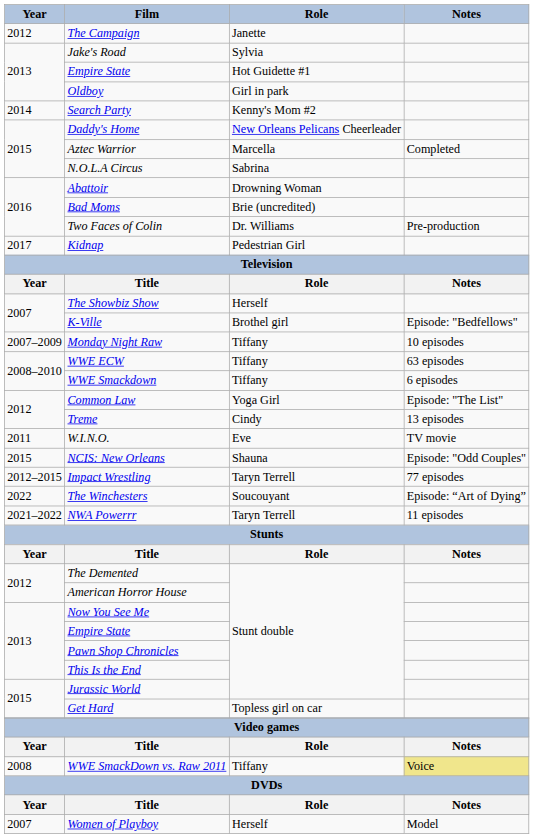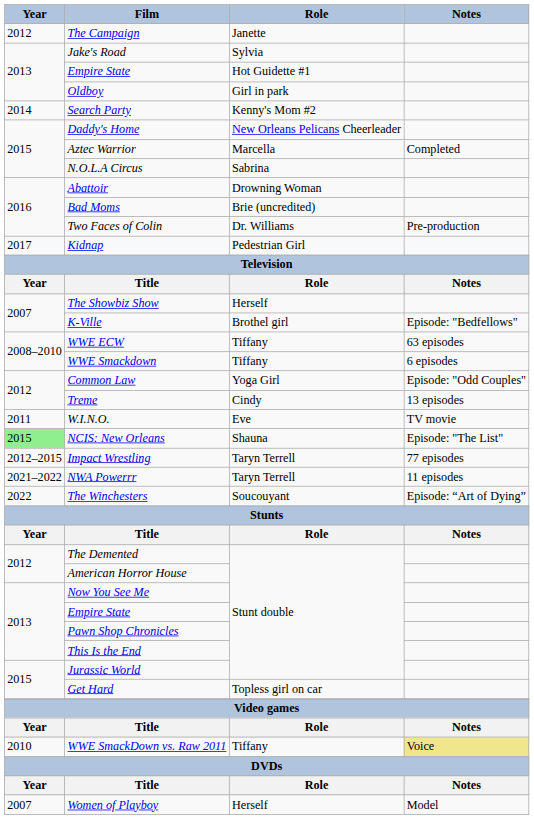- row: 2007–2009 | Monday Night Raw | Tiffany | 10 episodes
Common Law | Notes: Episode: "The List" -> Episode: "Odd Couples"
NCIS: New Orleans | Year: no background -> lightgreen background
NCIS: New Orleans | Notes: Episode: "Odd Couples" -> Episode: "The List"
rows swapped: NWA Powerrr <-> The Winchesters
WWE SmackDown vs. Raw 2011 | Year: 2008 -> 2010
